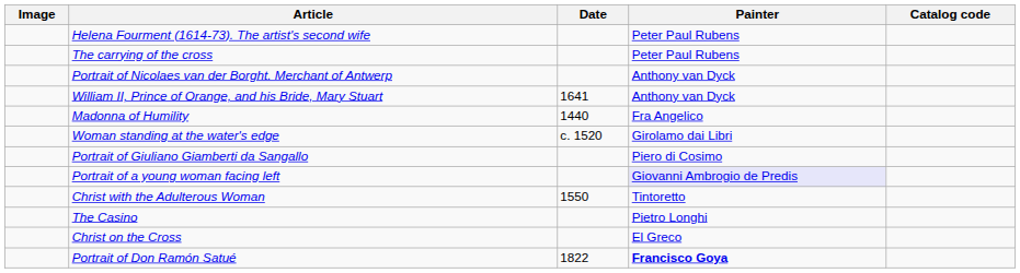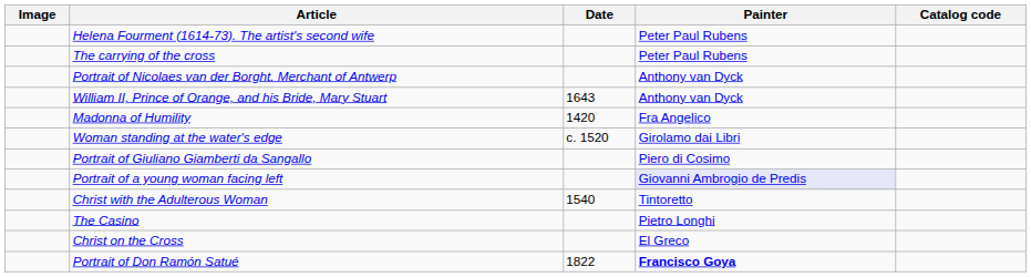William II, Prince of Orange, and his Bride, Mary Stuart | Date: 1641 -> 1643
Madonna of Humility | Date: 1440 -> 1420
Christ with the Adulterous Woman | Date: 1550 -> 1540
